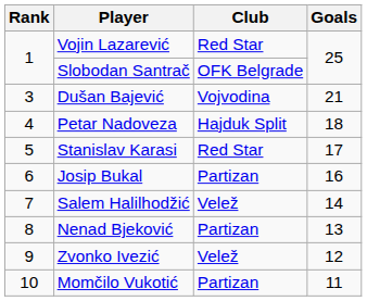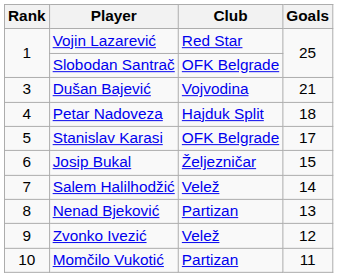Stanislav Karasi | Club: Red Star -> OFK Belgrade
Josip Bukal | Club: Partizan -> Željezničar
Josip Bukal | Goals: 16 -> 15
